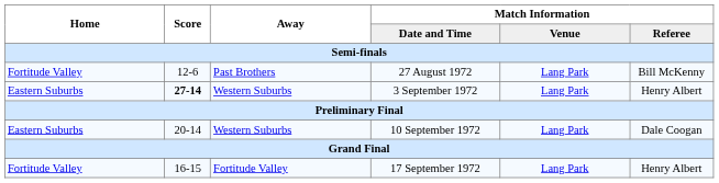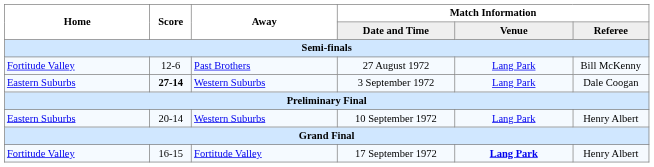3 September 1972 | Match Information / Referee: Henry Albert -> Dale Coogan
10 September 1972 | Match Information / Referee: Dale Coogan -> Henry Albert
17 September 1972 | Match Information / Venue: normal -> bold
